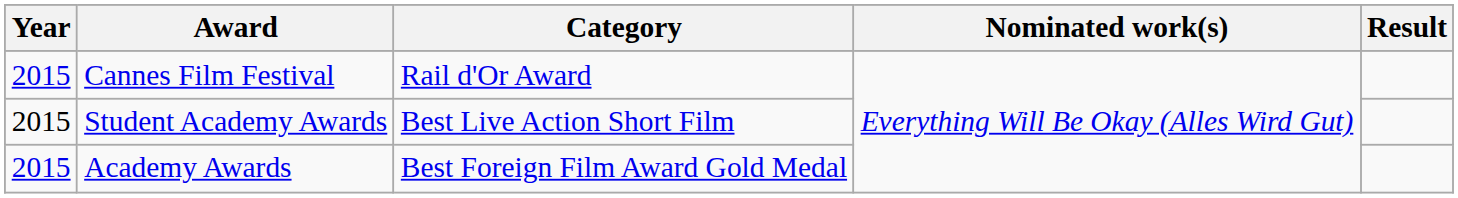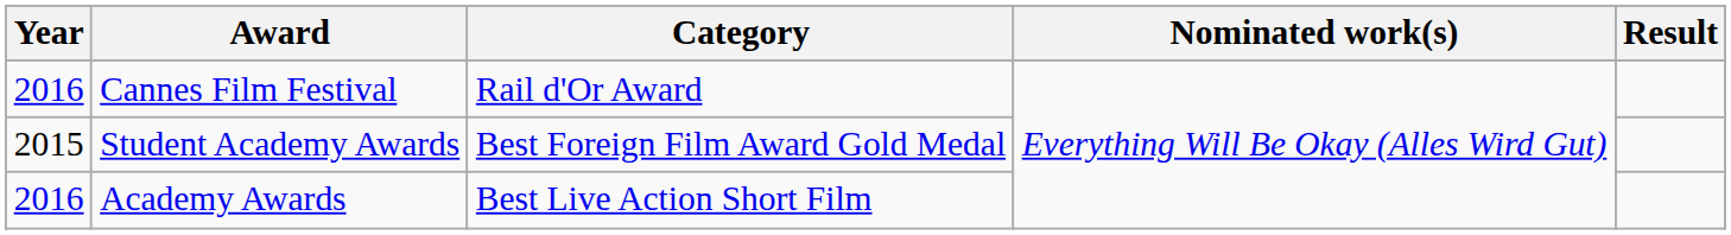Cannes Film Festival | Year: 2015 -> 2016
Student Academy Awards | Category: Best Live Action Short Film -> Best Foreign Film Award Gold Medal
Academy Awards | Year: 2015 -> 2016
Academy Awards | Category: Best Foreign Film Award Gold Medal -> Best Live Action Short Film
